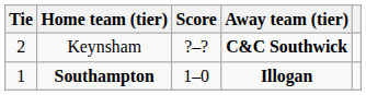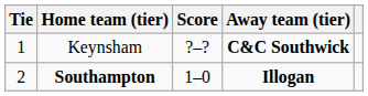Keynsham | Tie: 2 -> 1
Southampton | Tie: 1 -> 2
